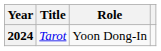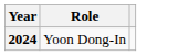- column: Title | Tarot
